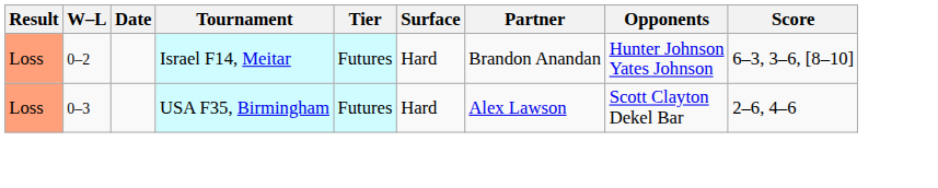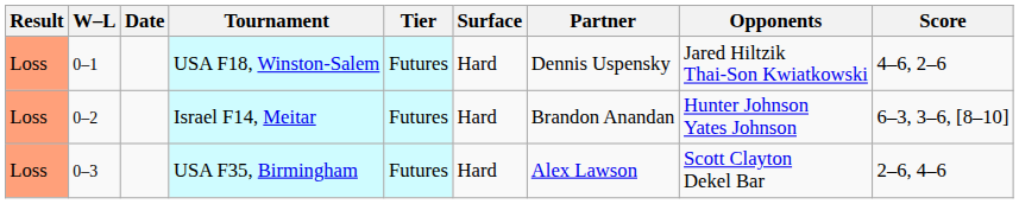+ row: Loss | 0–1 | USA F18, Winston-Salem | Futures | Hard | Dennis Uspensky | Jared Hiltzik Thai-Son Kwiatkowski | 4–6, 2–6
